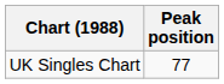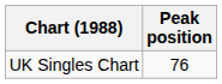UK Singles Chart | Peak position: 77 -> 76
